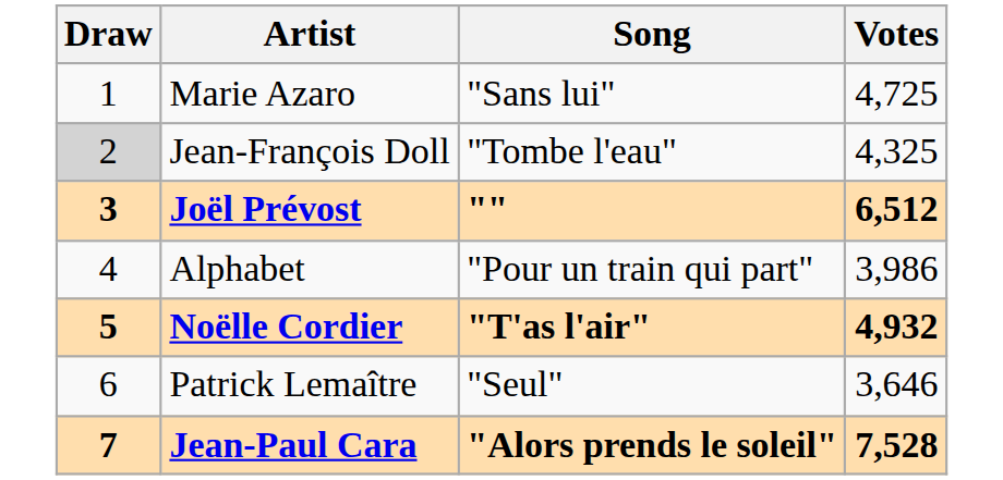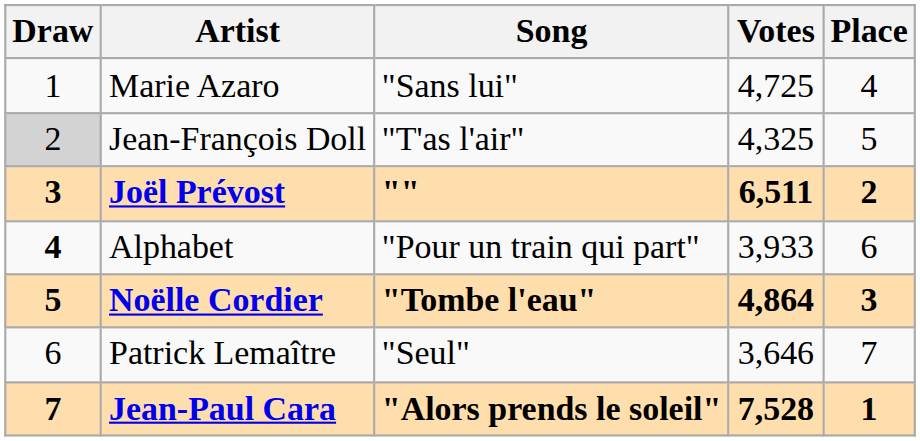+ column: Place | 4 | 5 | 2 | 6 | 3 | 7 | 1
Jean-François Doll | Song: "Tombe l'eau" -> "T'as l'air"
Joël Prévost | Votes: 6,512 -> 6,511
Alphabet | Draw: normal -> bold
Alphabet | Votes: 3,986 -> 3,933
Noëlle Cordier | Song: "T'as l'air" -> "Tombe l'eau"
Noëlle Cordier | Votes: 4,932 -> 4,864
